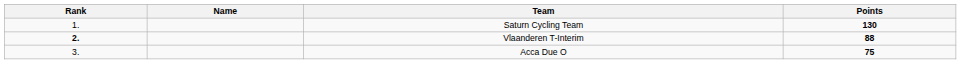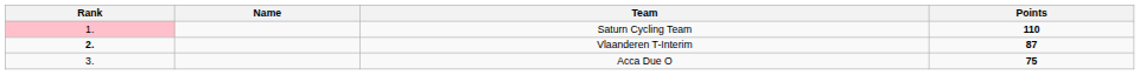Saturn Cycling Team | Rank: no background -> pink background
Saturn Cycling Team | Points: 130 -> 110
Vlaanderen T-Interim | Points: 88 -> 87
